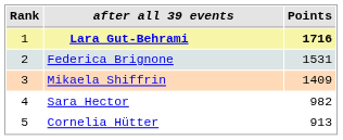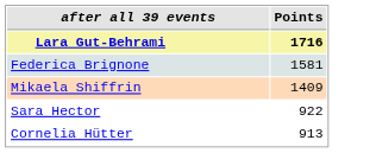- column: Rank | 1 | 2 | 3 | 4 | 5
Federica Brignone | Points: 1531 -> 1581
Sara Hector | Points: 982 -> 922
